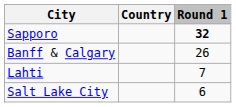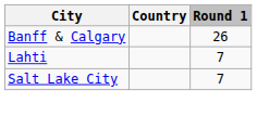- row: Sapporo | 32
Salt Lake City | Round 1: 6 -> 7
